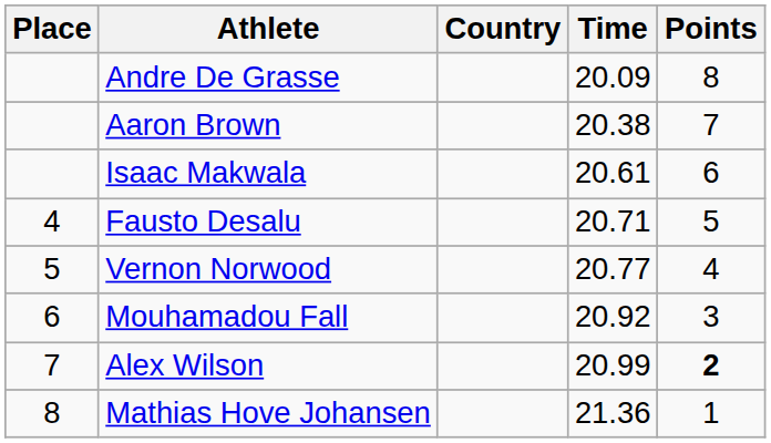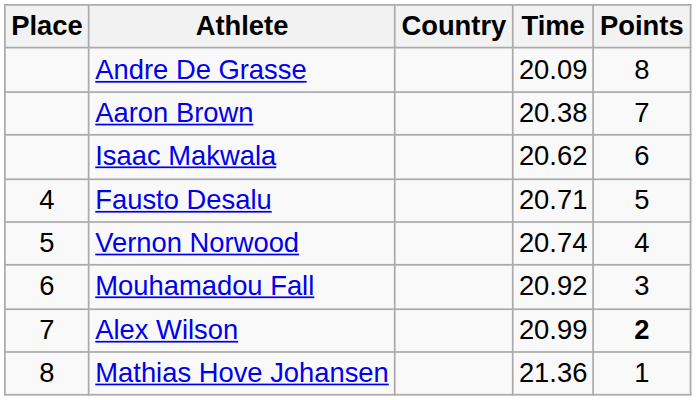Isaac Makwala | Time: 20.61 -> 20.62
Vernon Norwood | Time: 20.77 -> 20.74
